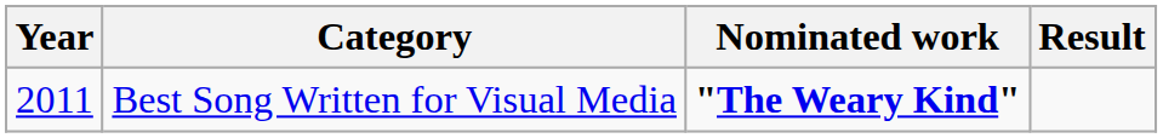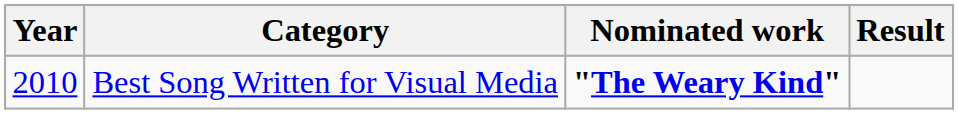Best Song Written for Visual Media | Year: 2011 -> 2010
